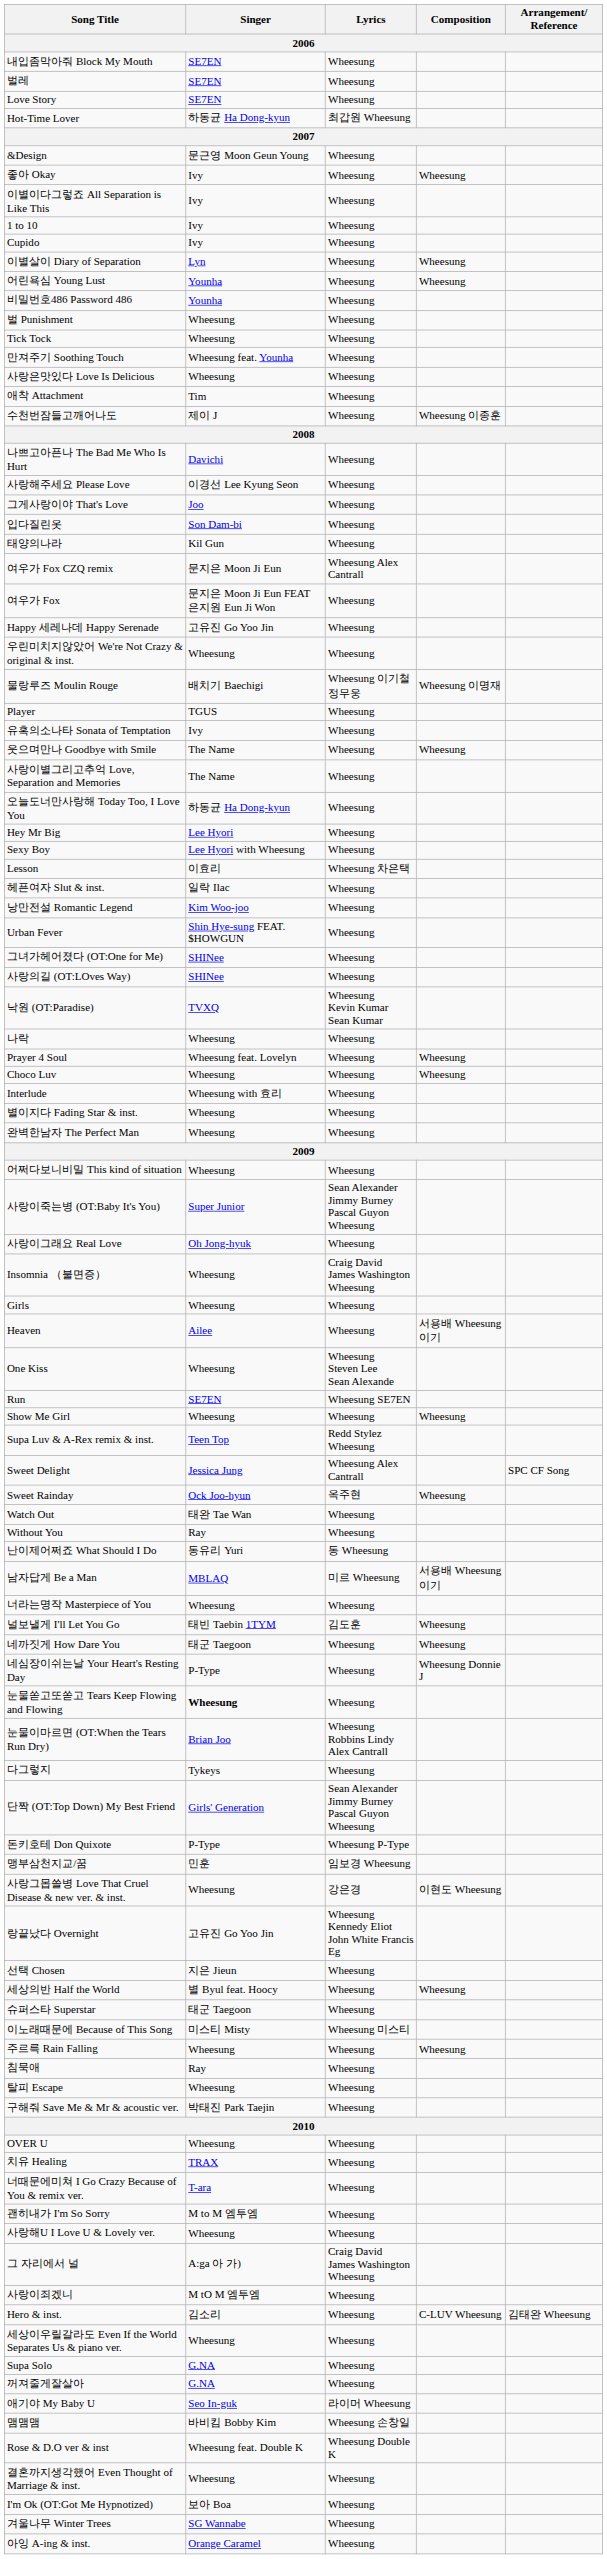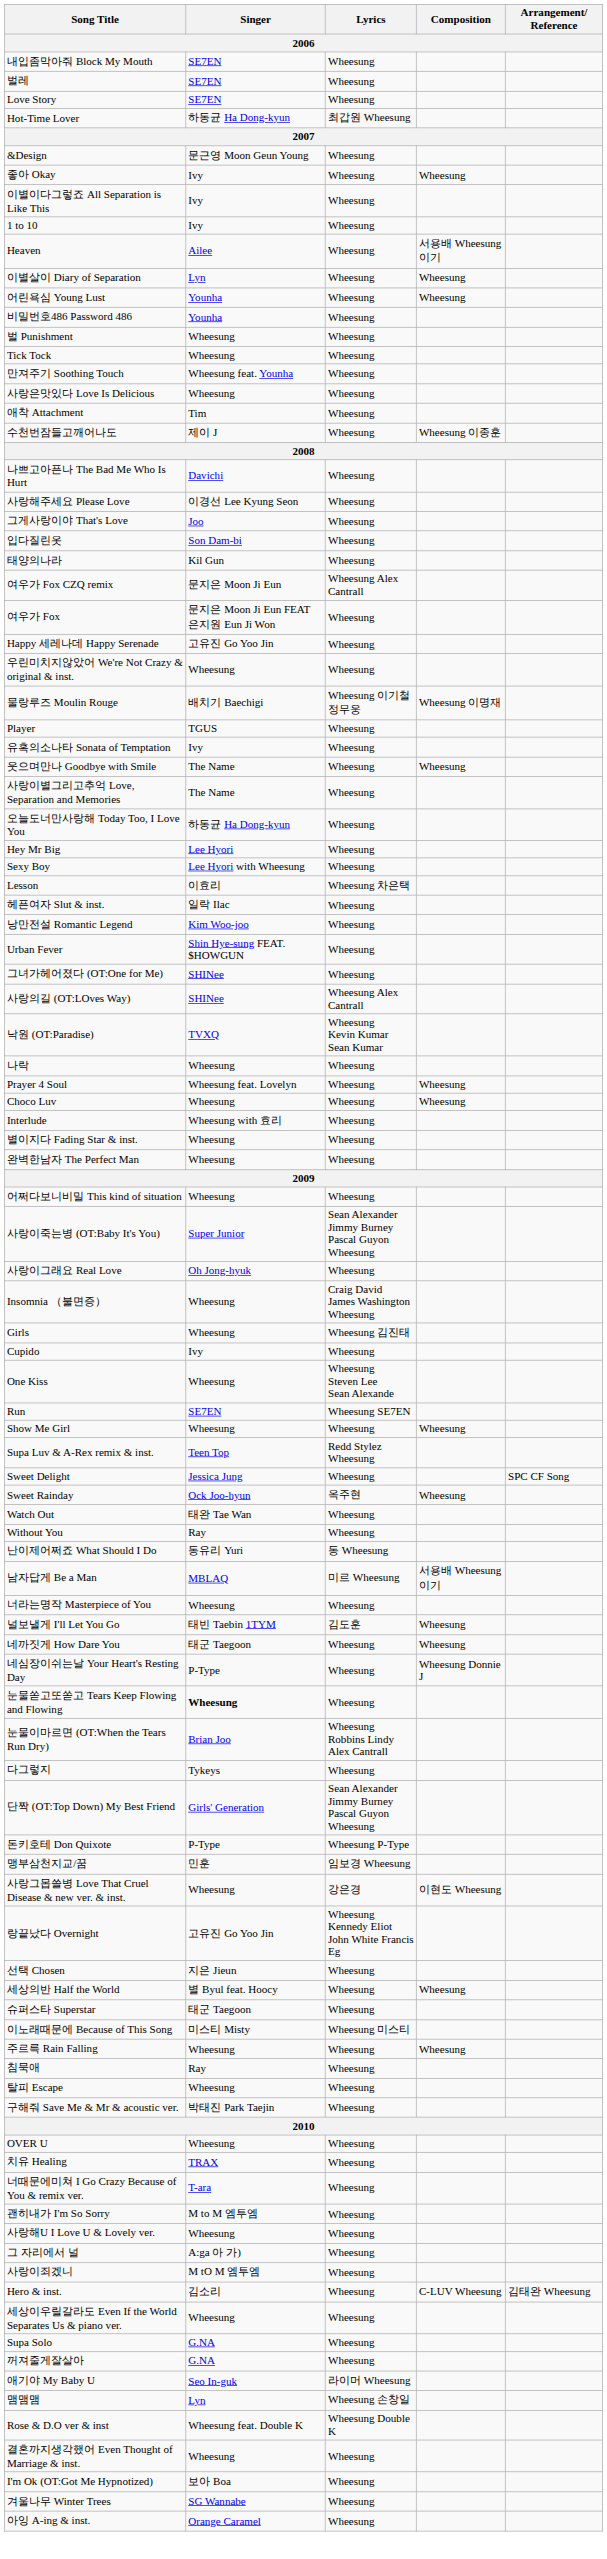rows swapped: Cupido <-> Heaven
사랑의길 (OT:LOves Way) | Lyrics: Wheesung -> Wheesung Alex Cantrall
Girls | Lyrics: Wheesung -> Wheesung 김진태
Sweet Delight | Lyrics: Wheesung Alex Cantrall -> Wheesung
그 자리에서 널 | Lyrics: Craig David James Washington Wheesung -> Wheesung
맴맴맴 | Singer: 바비킴 Bobby Kim -> Lyn
